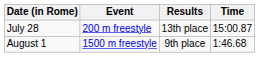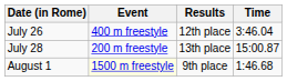+ row: July 26 | 400 m freestyle | 12th place | 3:46.04
August 1 | Event: no background -> lightyellow background
